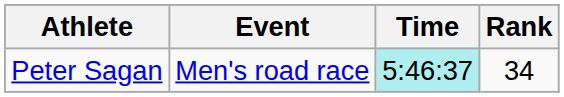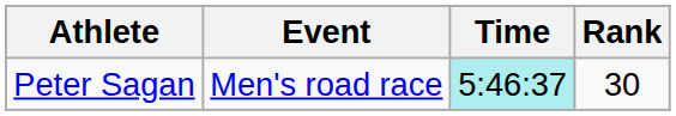Peter Sagan | Rank: 34 -> 30
